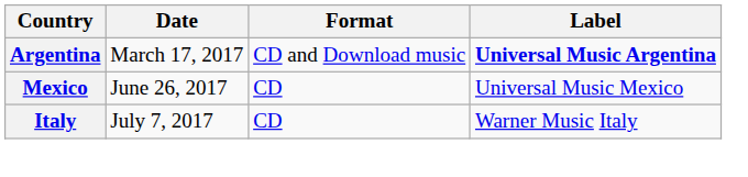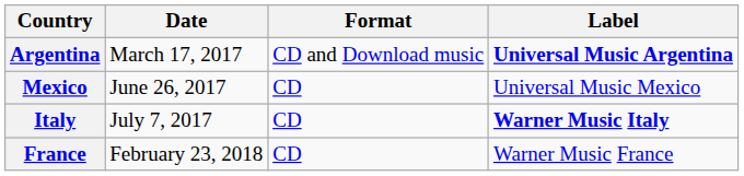Italy | Label: normal -> bold
+ row: France | February 23, 2018 | CD | Warner Music France
